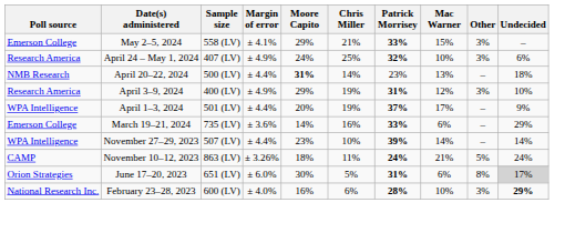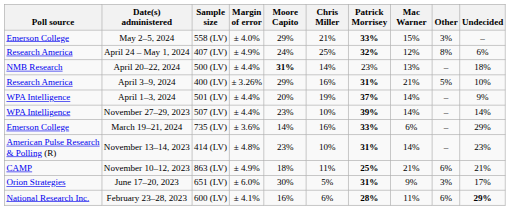May 2–5, 2024 | Margin of error: ± 4.1% -> ± 4.0%
April 24 – May 1, 2024 | Mac Warner: 10% -> 12%
April 24 – May 1, 2024 | Other: 3% -> 8%
April 3–9, 2024 | Margin of error: ± 4.9% -> ± 3.26%
April 3–9, 2024 | Chris Miller: 19% -> 16%
April 3–9, 2024 | Mac Warner: 12% -> 21%
April 3–9, 2024 | Other: 3% -> 5%
April 1–3, 2024 | Mac Warner: 17% -> 14%
rows swapped: March 19–21, 2024 <-> November 27–29, 2023
+ row: American Pulse Research & Polling (R) | November 13–14, 2023 | 414 (LV) | ± 4.8% | 23% | 10% | 31% | 14% | – | 23%
November 10–12, 2023 | Margin of error: ± 3.26% -> ± 4.9%
November 10–12, 2023 | Patrick Morrisey: 24% -> 25%
November 10–12, 2023 | Other: 5% -> 6%
November 10–12, 2023 | Undecided: 24% -> 21%
June 17–20, 2023 | Mac Warner: 6% -> 9%
June 17–20, 2023 | Other: 8% -> 3%
June 17–20, 2023 | Undecided: lightgrey background -> no background
February 23–28, 2023 | Margin of error: ± 4.0% -> ± 4.1%
February 23–28, 2023 | Mac Warner: 10% -> 11%
February 23–28, 2023 | Other: 3% -> 6%
